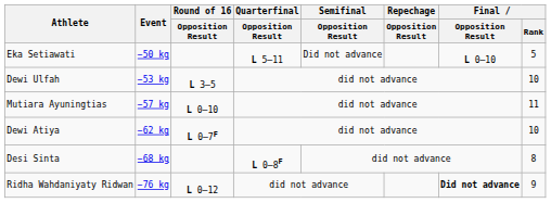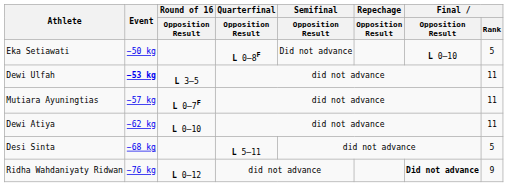Eka Setiawati | Quarterfinal / Opposition Result: L 5–11 -> L 0–8F
Dewi Ulfah | Event: normal -> bold
Dewi Ulfah | Final / Rank: 10 -> 11
Mutiara Ayuningtias | Round of 16 / Opposition Result: L 0–10 -> L 0–7F
Dewi Atiya | Round of 16 / Opposition Result: L 0–7F -> L 0–10
Dewi Atiya | Final / Rank: 10 -> 11
Desi Sinta | Quarterfinal / Opposition Result: L 0–8F -> L 5–11
Desi Sinta | Final / Rank: 8 -> 5
